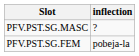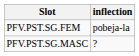rows swapped: PFV.PST.SG.FEM <-> PFV.PST.SG.MASC
